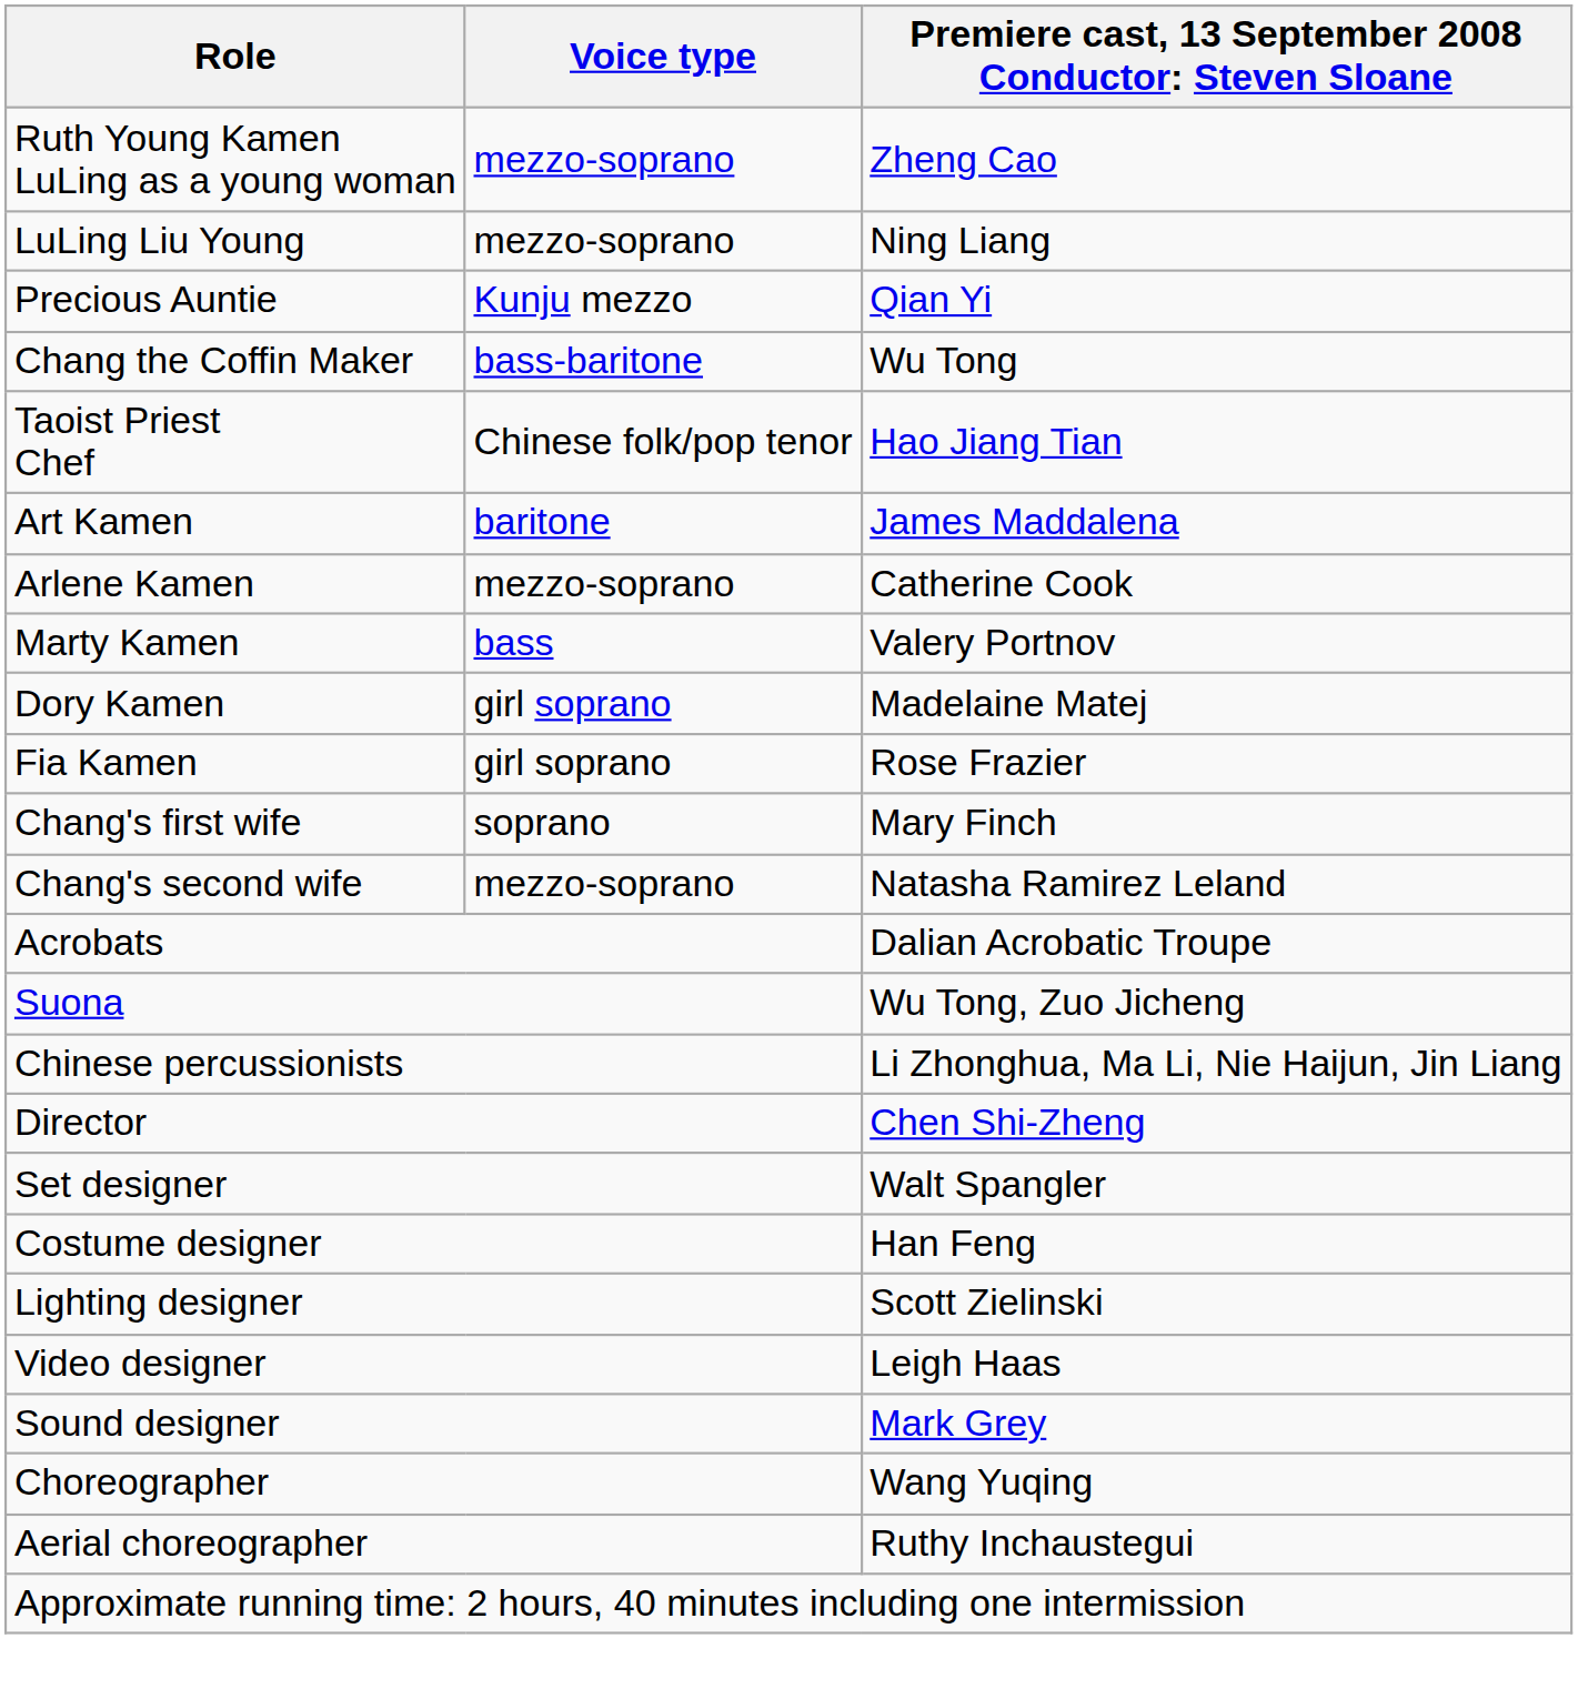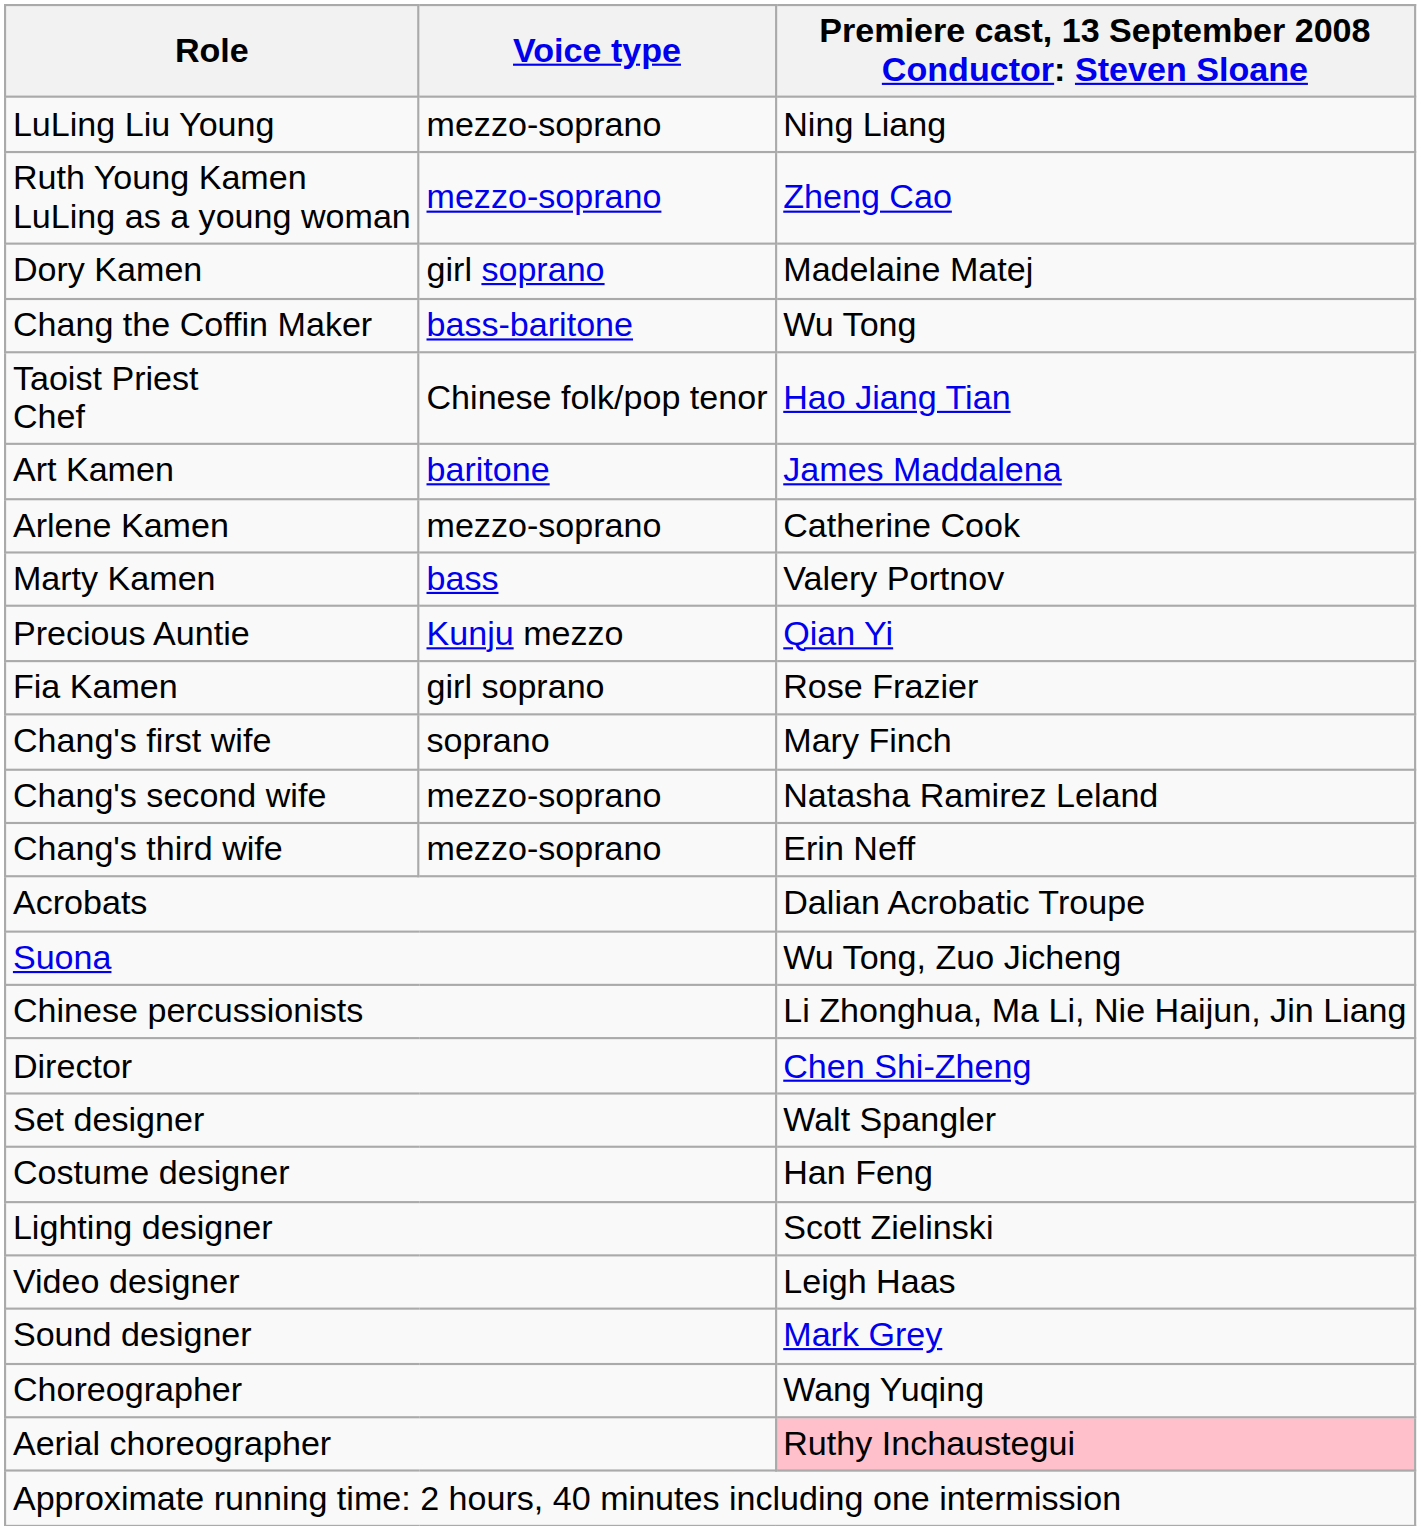rows swapped: Ruth Young Kamen LuLing as a young woman <-> LuLing Liu Young
rows swapped: Precious Auntie <-> Dory Kamen
+ row: Chang's third wife | mezzo-soprano | Erin Neff
Aerial choreographer | column 3: no background -> pink background
